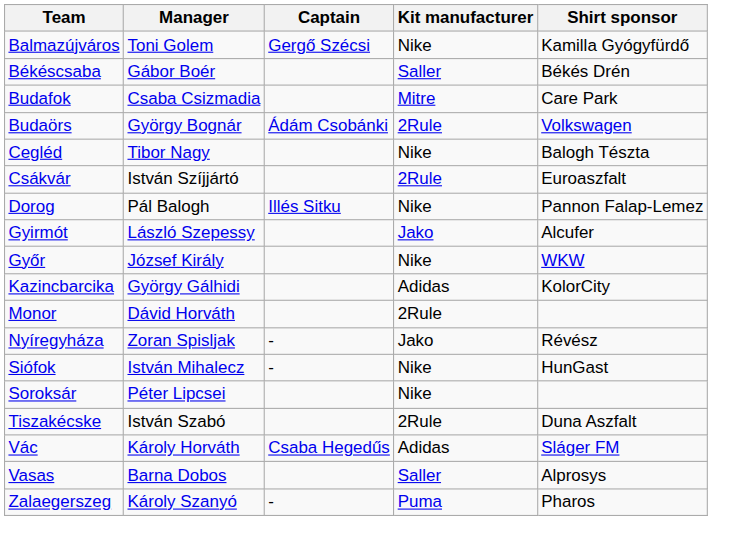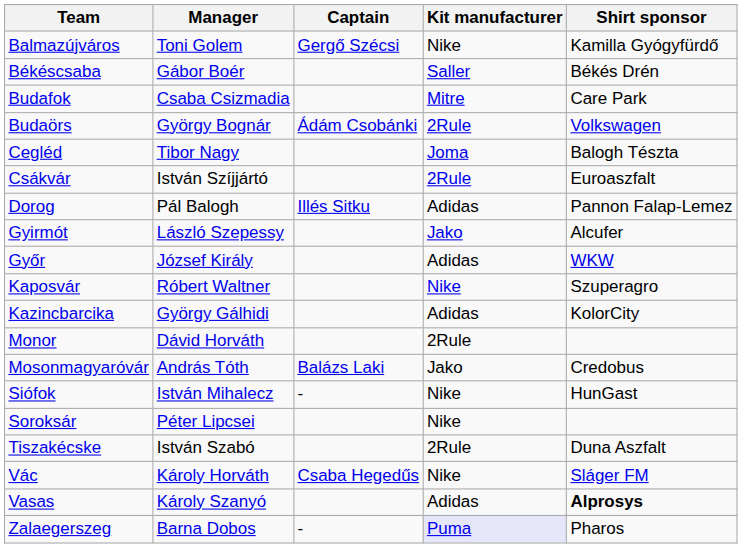Cegléd | Kit manufacturer: Nike -> Joma
Dorog | Kit manufacturer: Nike -> Adidas
Győr | Kit manufacturer: Nike -> Adidas
+ row: Kaposvár | Róbert Waltner | Nike | Szuperagro
+ row: Mosonmagyaróvár | András Tóth | Balázs Laki | Jako | Credobus
- row: Nyíregyháza | Zoran Spisljak | - | Jako | Révész
Vác | Kit manufacturer: Adidas -> Nike
Vasas | Manager: Barna Dobos -> Károly Szanyó
Vasas | Kit manufacturer: Saller -> Adidas
Vasas | Shirt sponsor: normal -> bold
Zalaegerszeg | Manager: Károly Szanyó -> Barna Dobos
Zalaegerszeg | Kit manufacturer: no background -> lavender background
